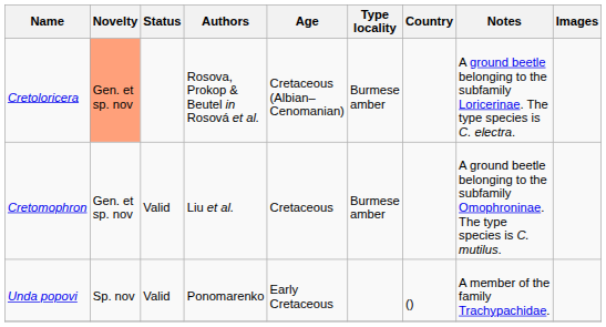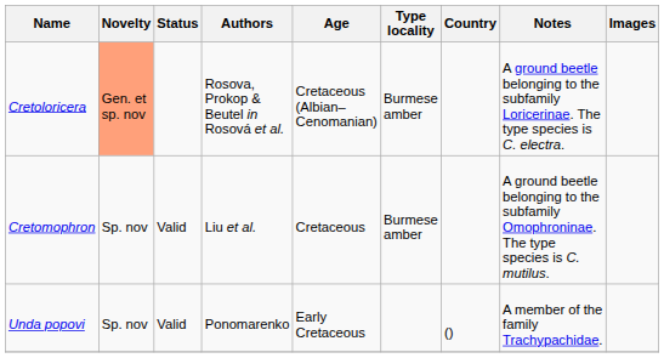Cretomophron | Novelty: Gen. et sp. nov -> Sp. nov
